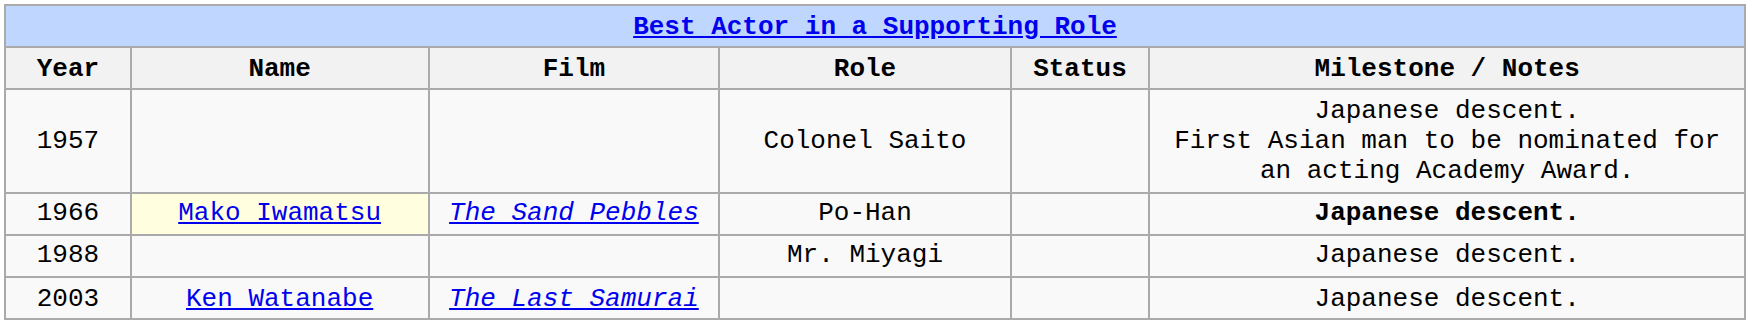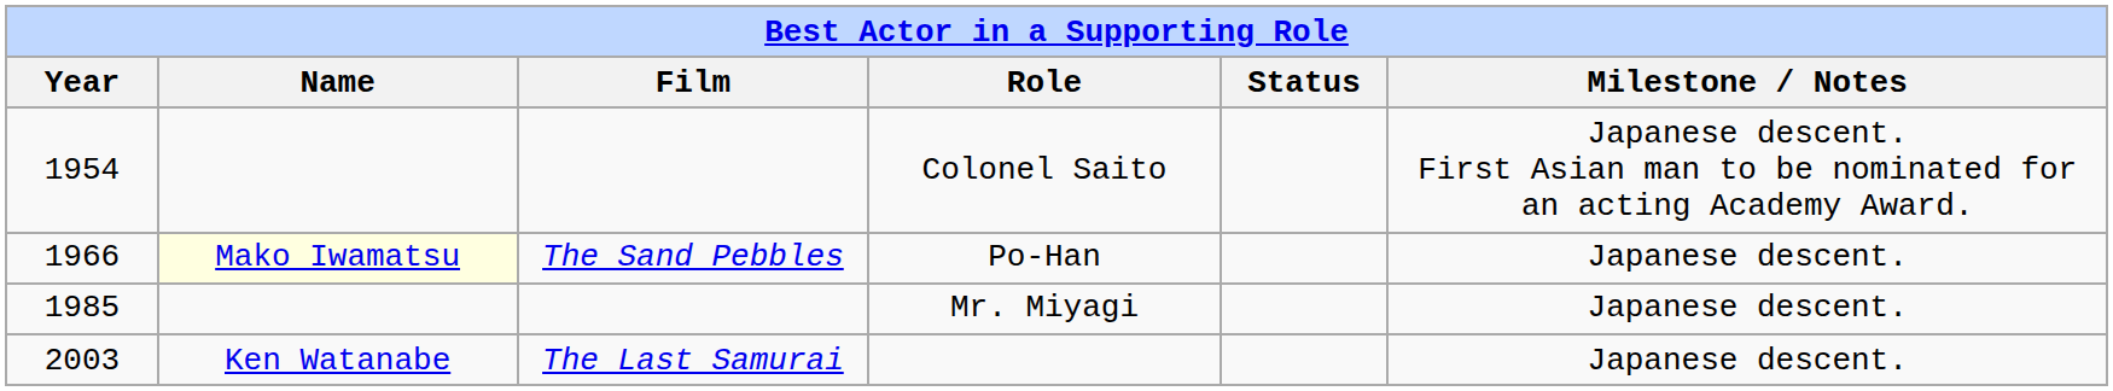Colonel Saito | Year: 1957 -> 1954
Po-Han | Milestone / Notes: bold -> normal
Mr. Miyagi | Year: 1988 -> 1985
